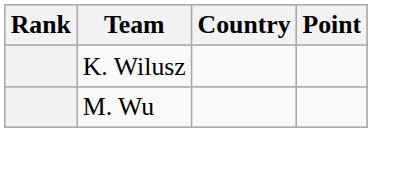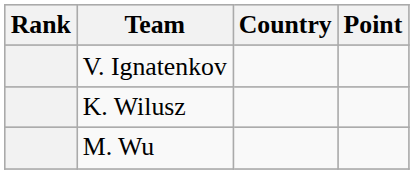+ row: V. Ignatenkov
